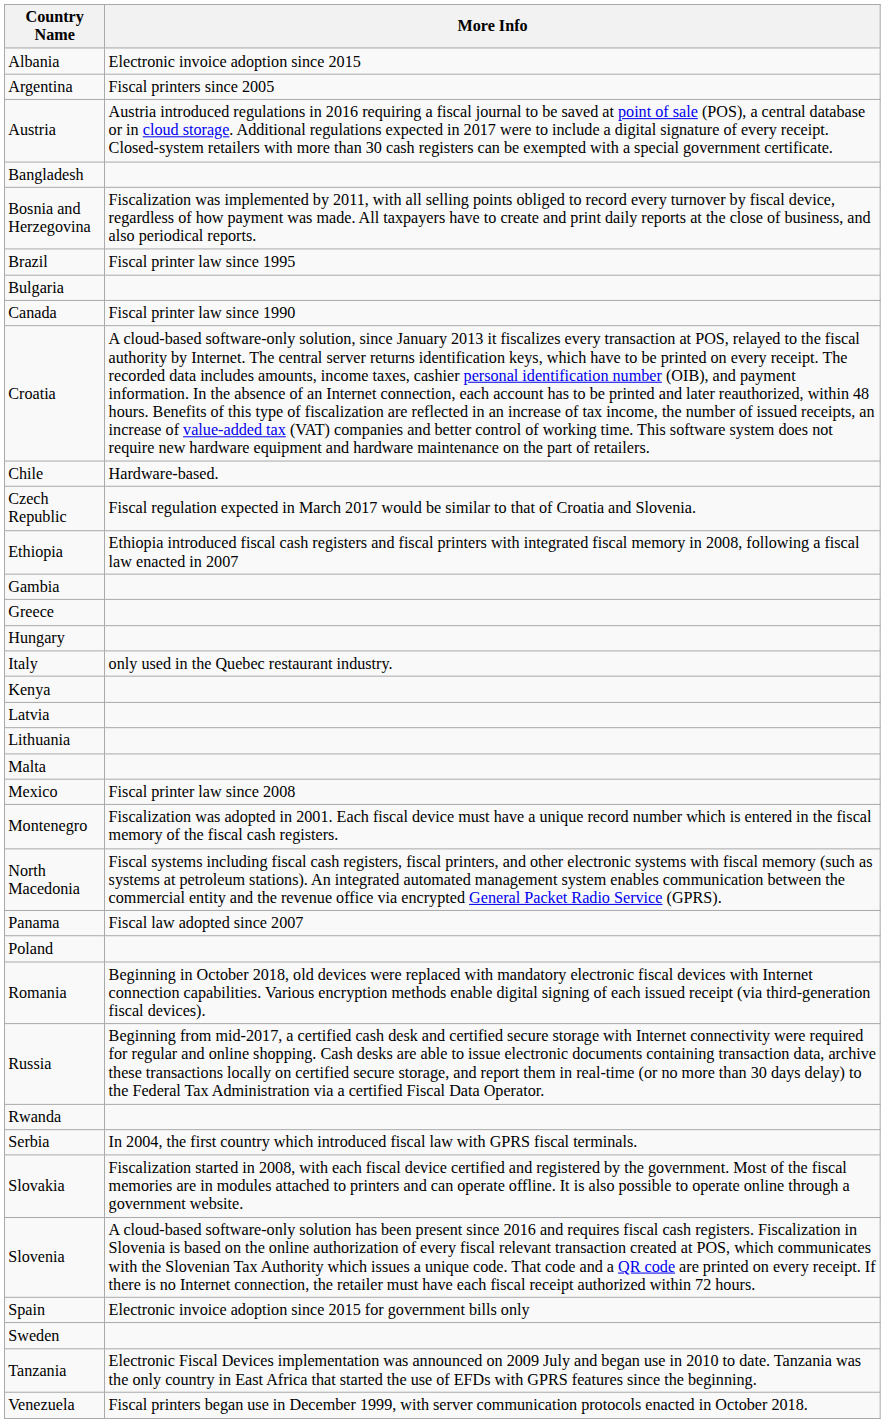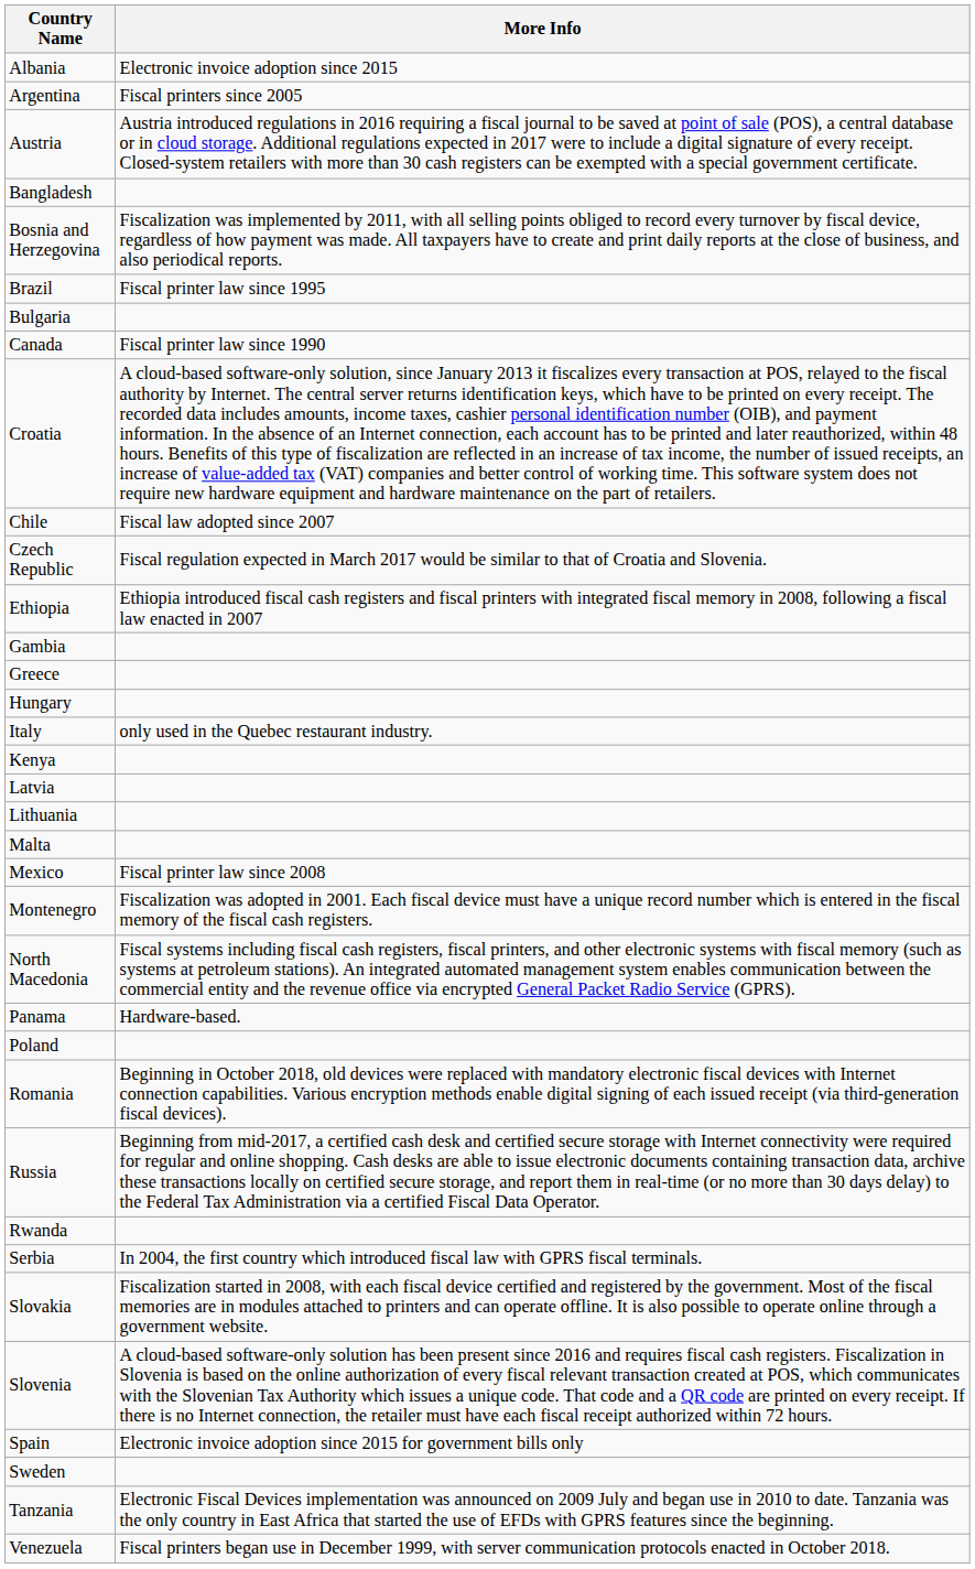Chile | More Info: Hardware-based. -> Fiscal law adopted since 2007
Panama | More Info: Fiscal law adopted since 2007 -> Hardware-based.
